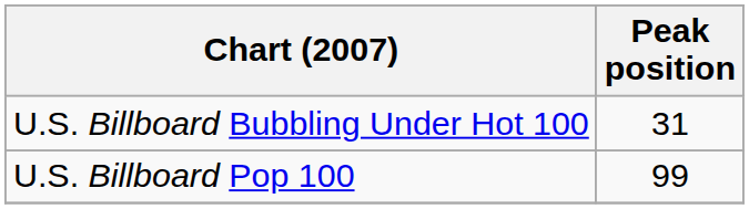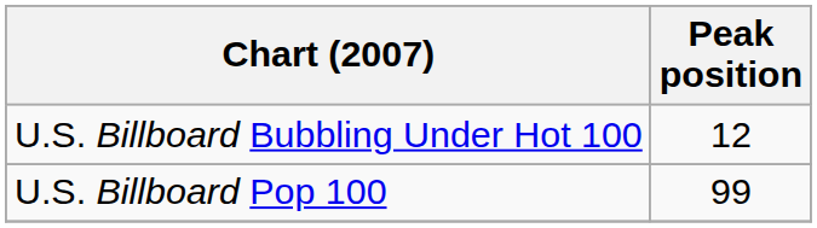U.S. Billboard Bubbling Under Hot 100 | Peak position: 31 -> 12
